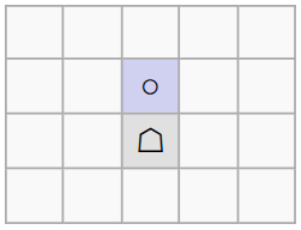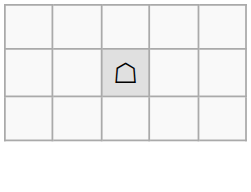- row: ○
